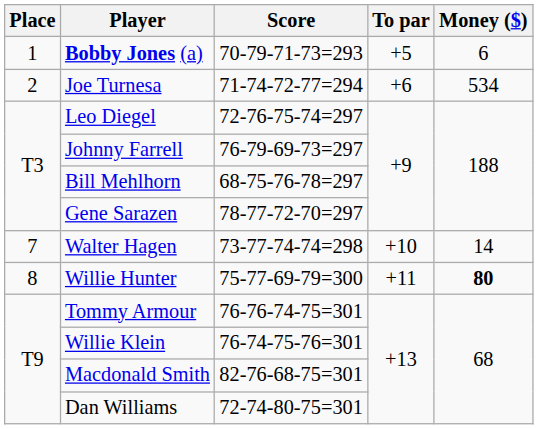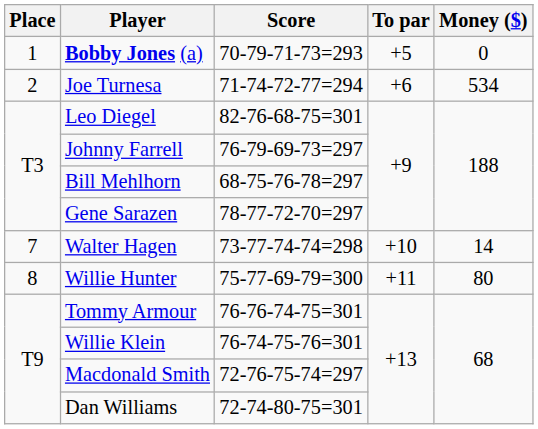Bobby Jones (a) | Money ($): 6 -> 0
Leo Diegel | Score: 72-76-75-74=297 -> 82-76-68-75=301
Willie Hunter | Money ($): bold -> normal
Macdonald Smith | Score: 82-76-68-75=301 -> 72-76-75-74=297
